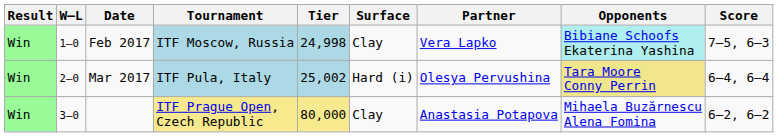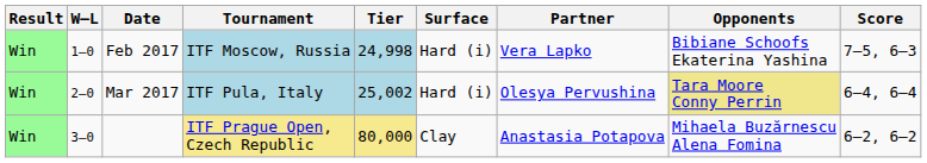Feb 2017 | Surface: Clay -> Hard (i)
Feb 2017 | Opponents: paleturquoise background -> no background
